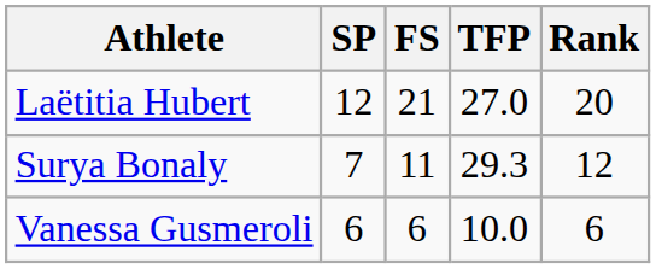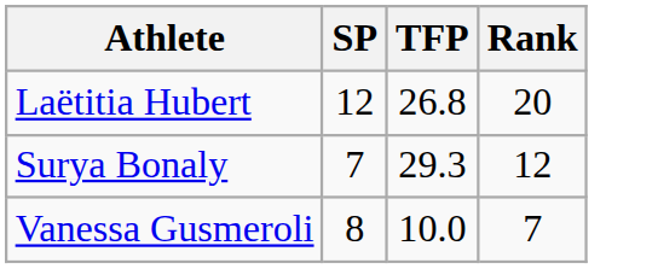- column: FS | 21 | 11 | 6
Laëtitia Hubert | TFP: 27.0 -> 26.8
Vanessa Gusmeroli | SP: 6 -> 8
Vanessa Gusmeroli | Rank: 6 -> 7
